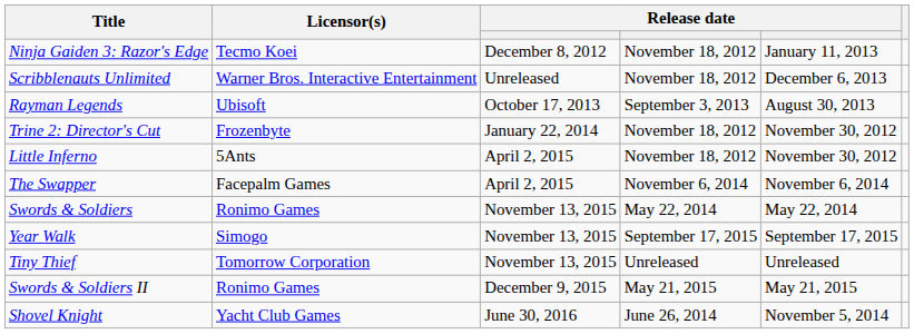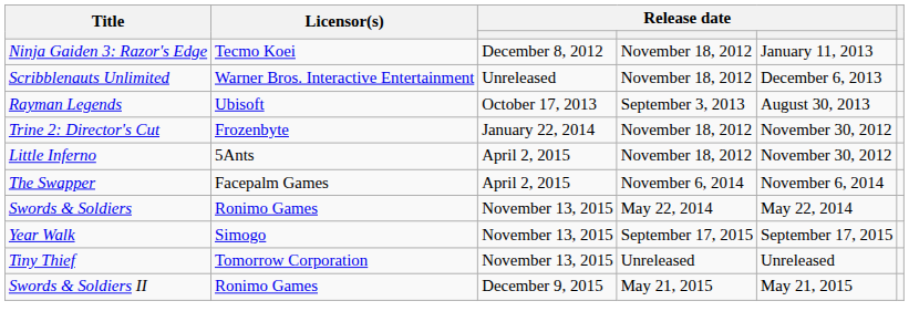- row: Shovel Knight | Yacht Club Games | June 30, 2016 | June 26, 2014 | November 5, 2014
